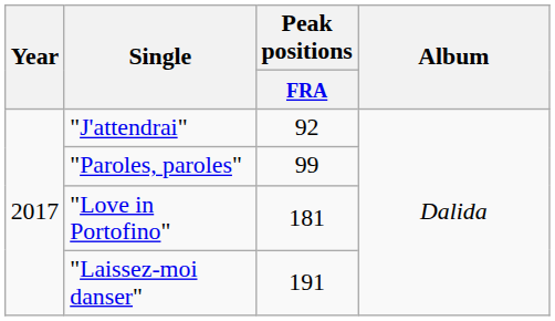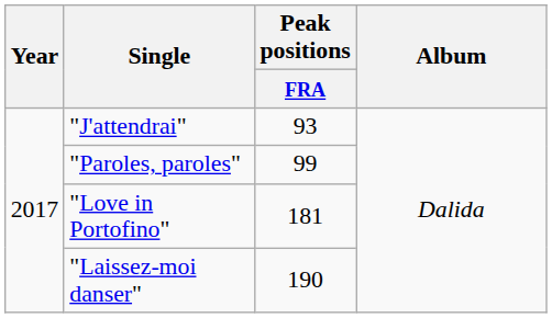"J'attendrai" | Peak positions / FRA: 92 -> 93
"Laissez-moi danser" | Peak positions / FRA: 191 -> 190
